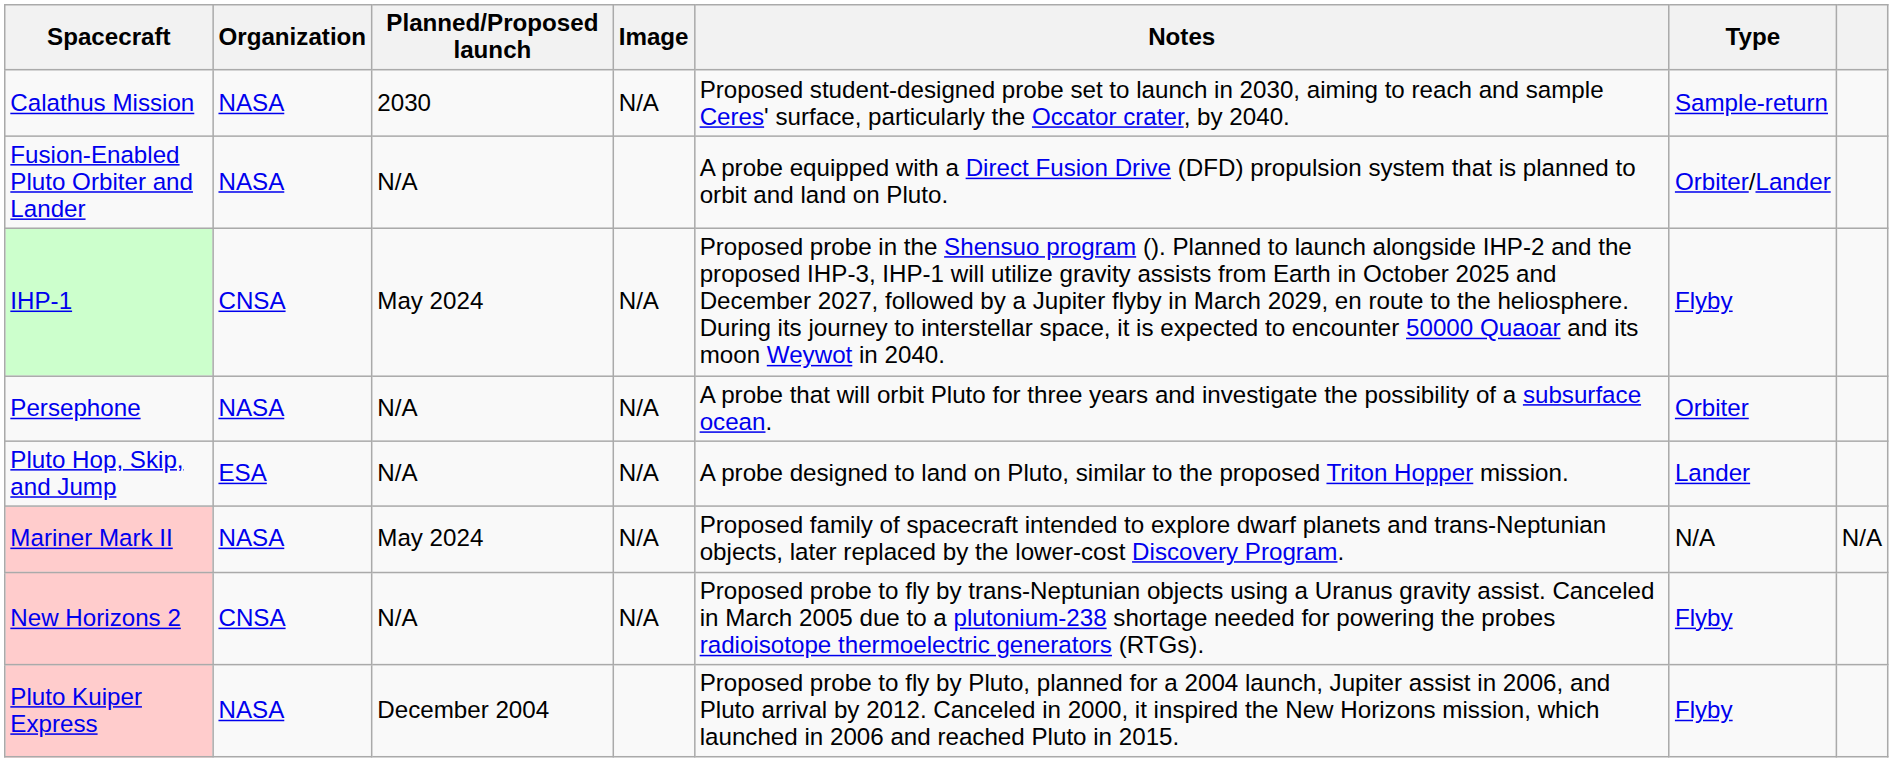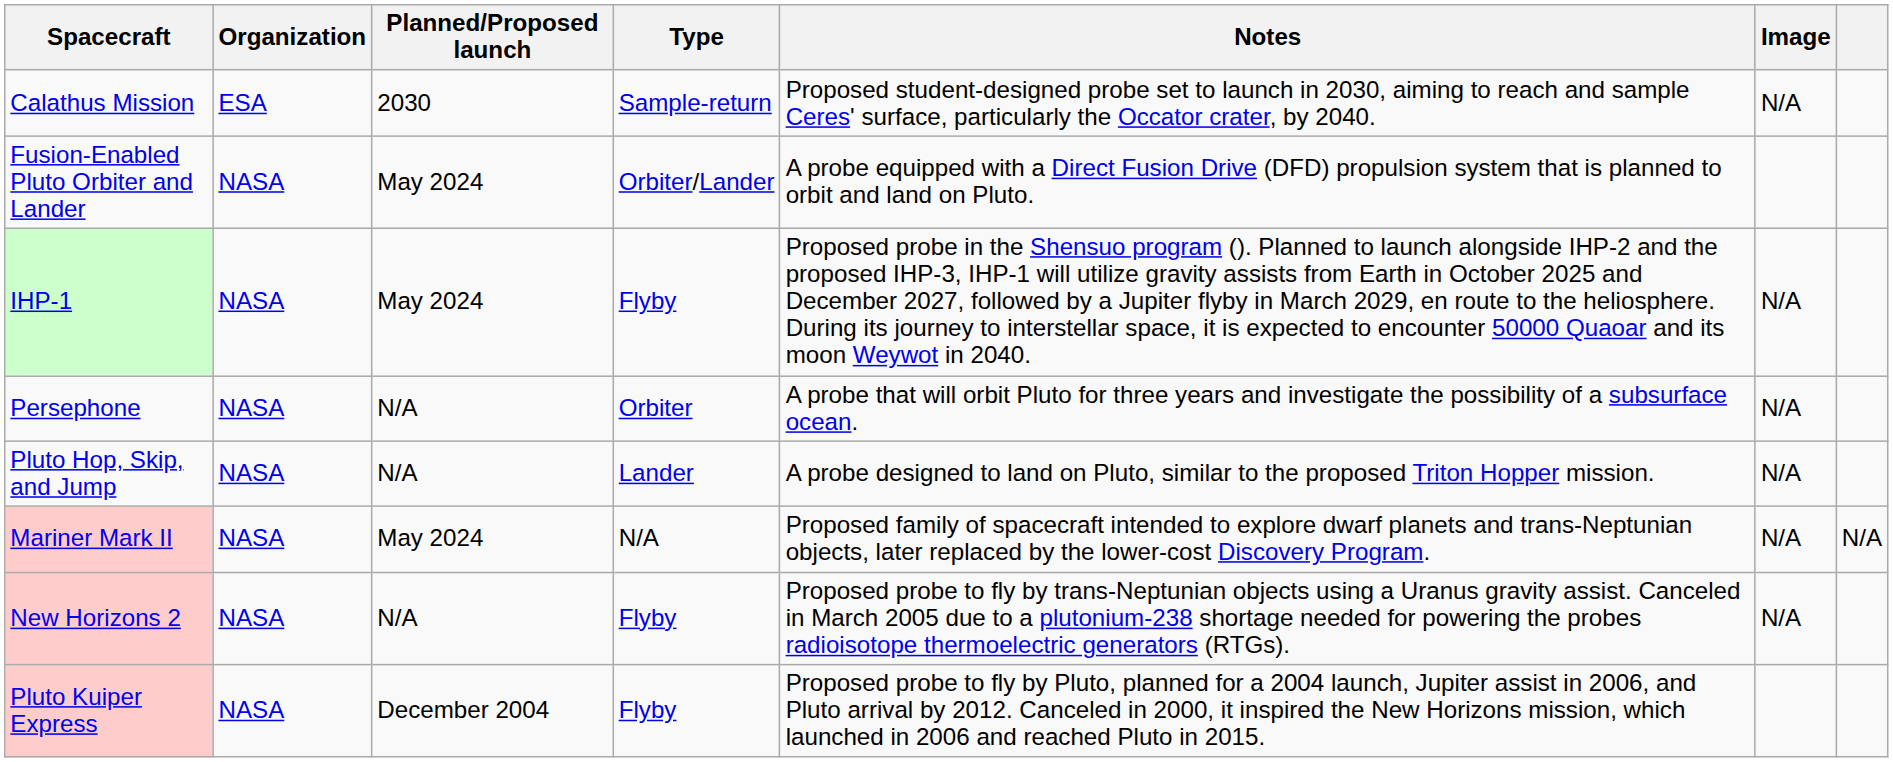columns swapped: Type <-> Image
Calathus Mission | Organization: NASA -> ESA
Fusion-Enabled Pluto Orbiter and Lander | Planned/Proposed launch: N/A -> May 2024
IHP-1 | Organization: CNSA -> NASA
Pluto Hop, Skip, and Jump | Organization: ESA -> NASA
New Horizons 2 | Organization: CNSA -> NASA
